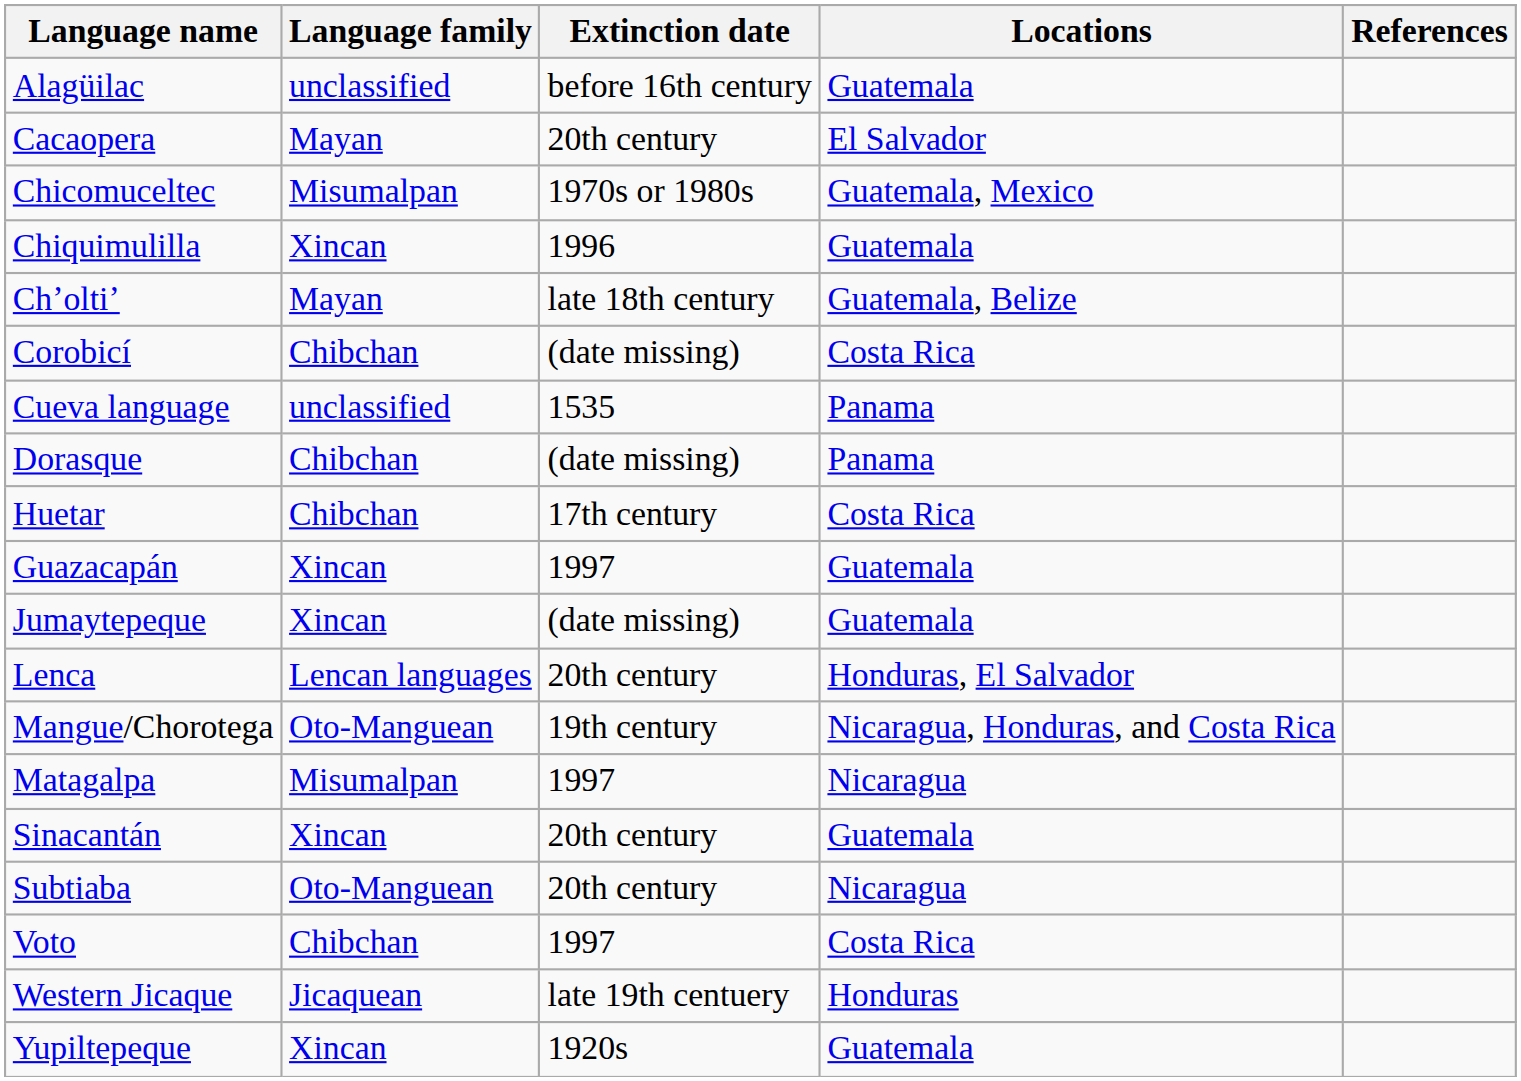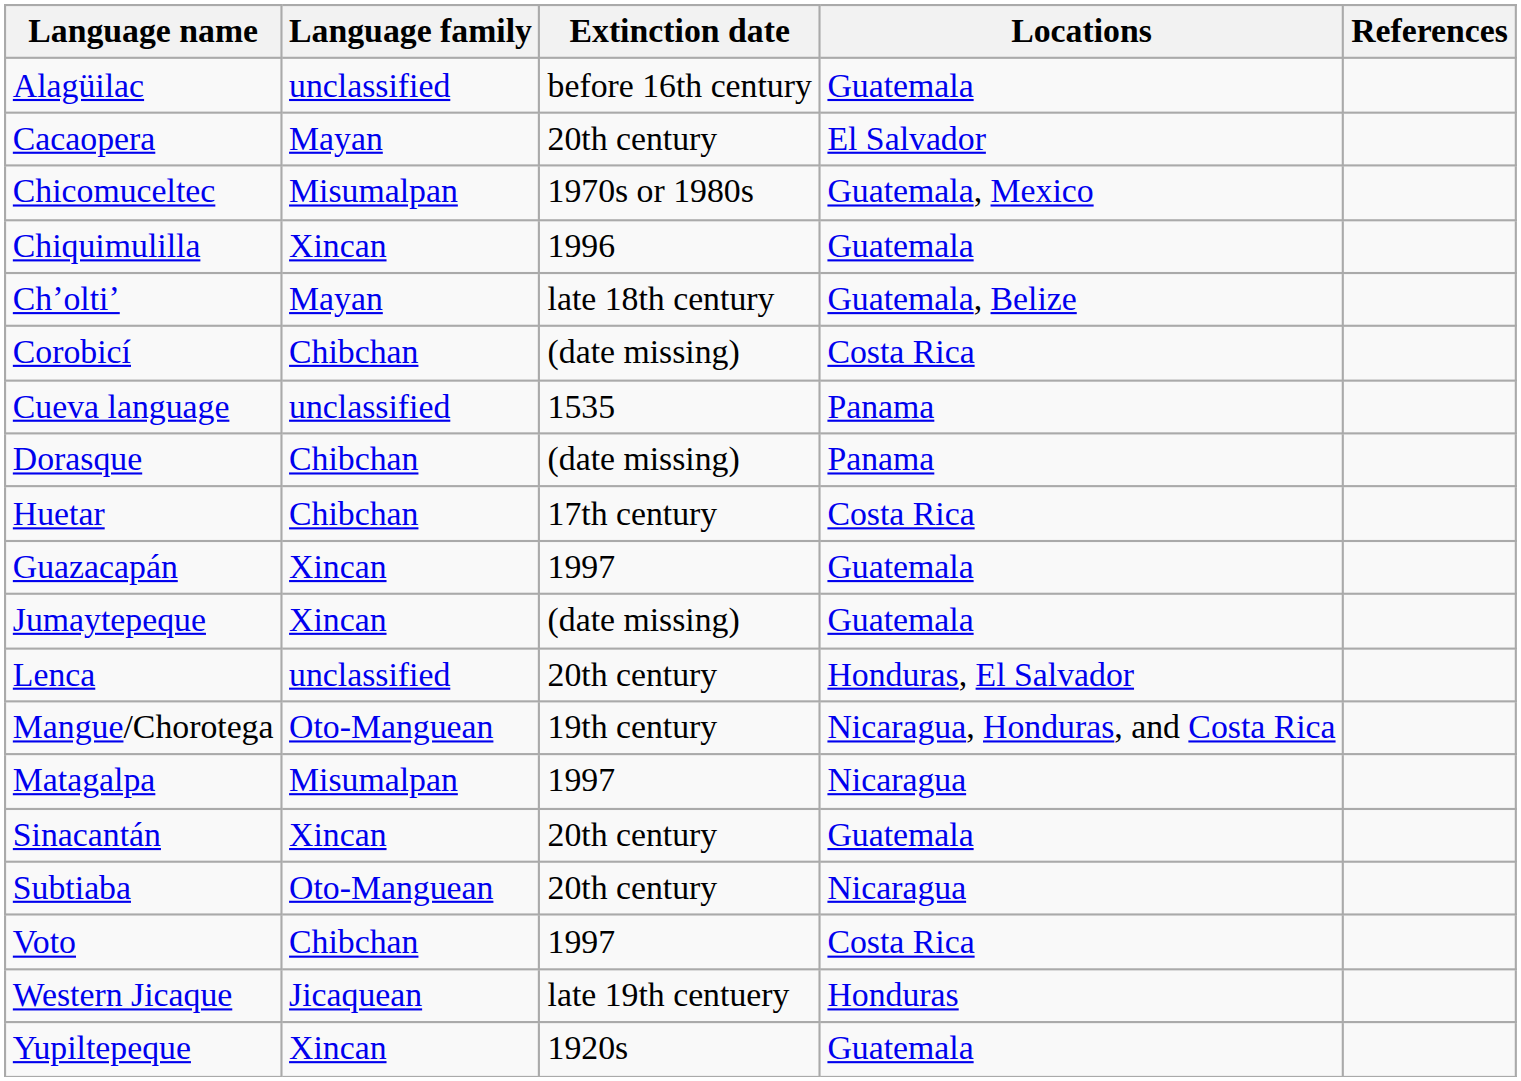Lenca | Language family: Lencan languages -> unclassified
